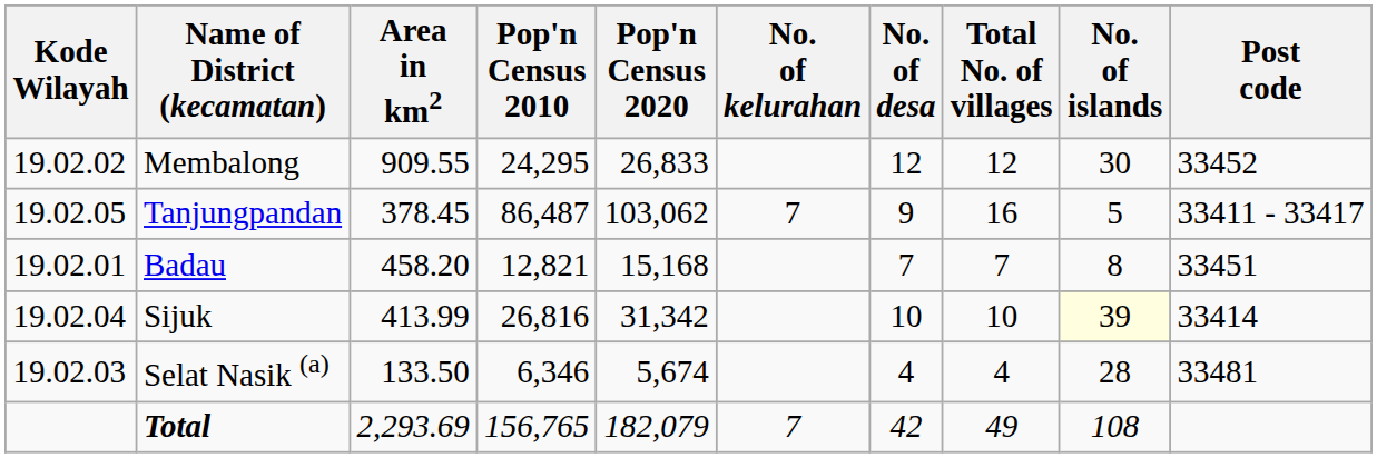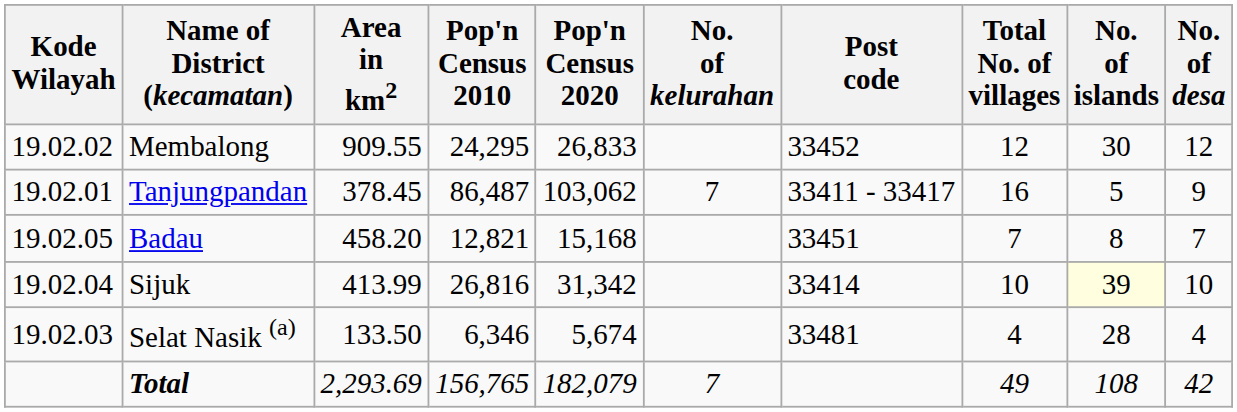columns swapped: No. of desa <-> Post code
Tanjungpandan | Kode Wilayah: 19.02.05 -> 19.02.01
Badau | Kode Wilayah: 19.02.01 -> 19.02.05
